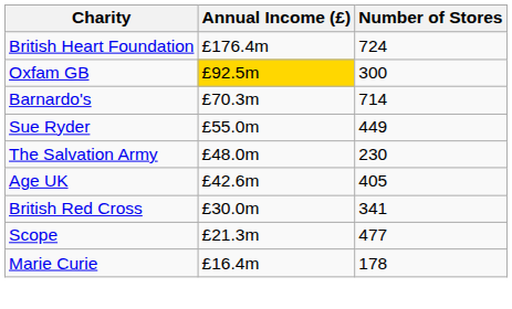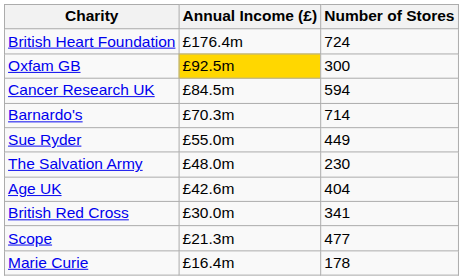+ row: Cancer Research UK | £84.5m | 594
Age UK | Number of Stores: 405 -> 404
